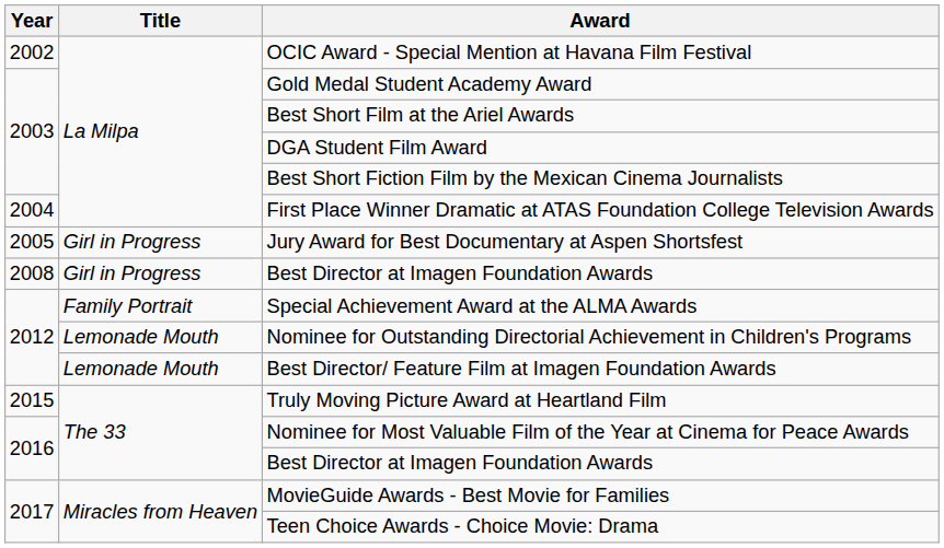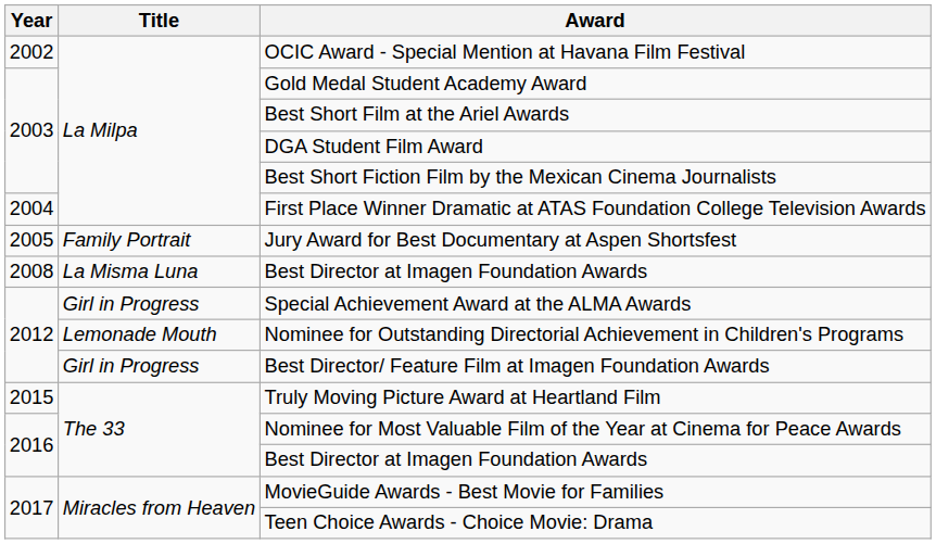Jury Award for Best Documentary at Aspen Shortsfest | Title: Girl in Progress -> Family Portrait
2008 / Best Director at Imagen Foundation Awards | Title: Girl in Progress -> La Misma Luna
Special Achievement Award at the ALMA Awards | Title: Family Portrait -> Girl in Progress
Best Director/ Feature Film at Imagen Foundation Awards | Title: Lemonade Mouth -> Girl in Progress
